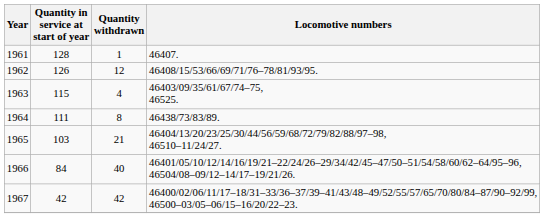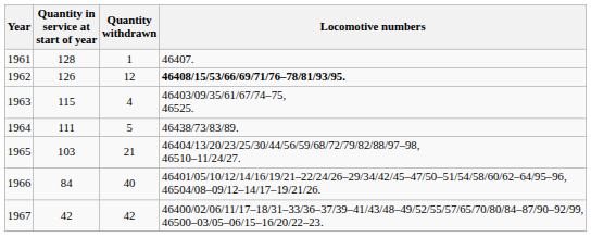1962 | Locomotive numbers: normal -> bold
1964 | Quantity withdrawn: 8 -> 5
